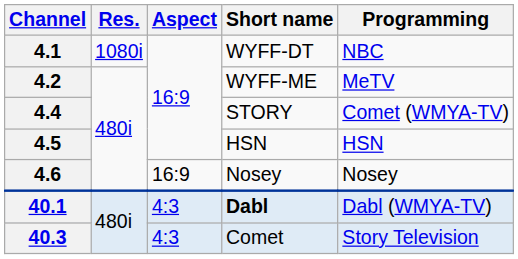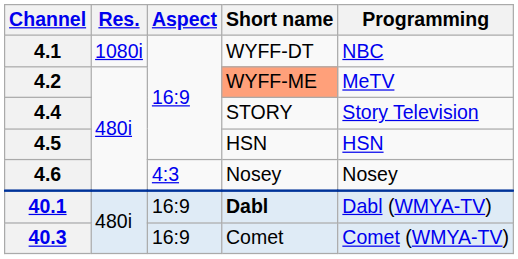4.2 | Short name: no background -> lightsalmon background
4.4 | Programming: Comet (WMYA-TV) -> Story Television
4.6 | Aspect: 16:9 -> 4:3
40.1 | Aspect: 4:3 -> 16:9
40.3 | Aspect: 4:3 -> 16:9
40.3 | Programming: Story Television -> Comet (WMYA-TV)
